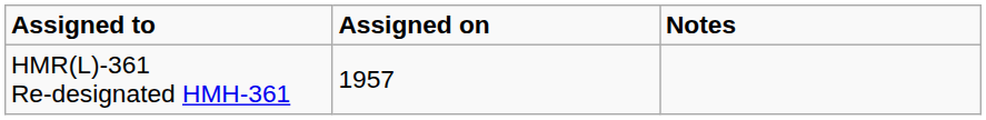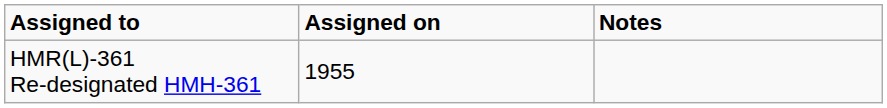HMR(L)-361 Re-designated HMH-361 | Assigned on: 1957 -> 1955
